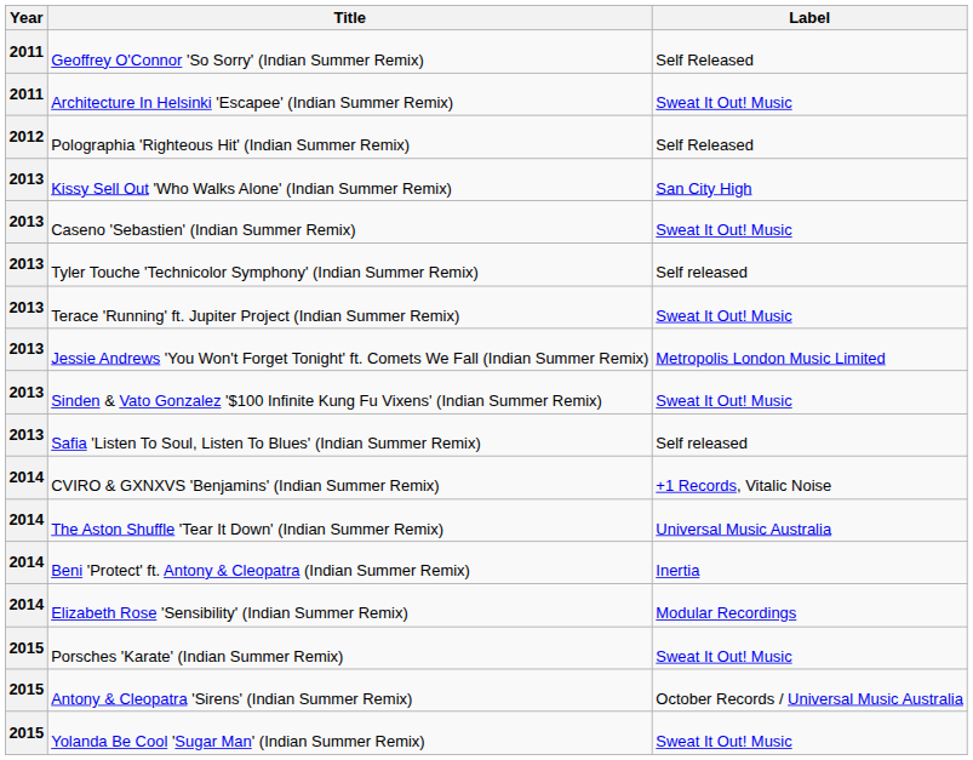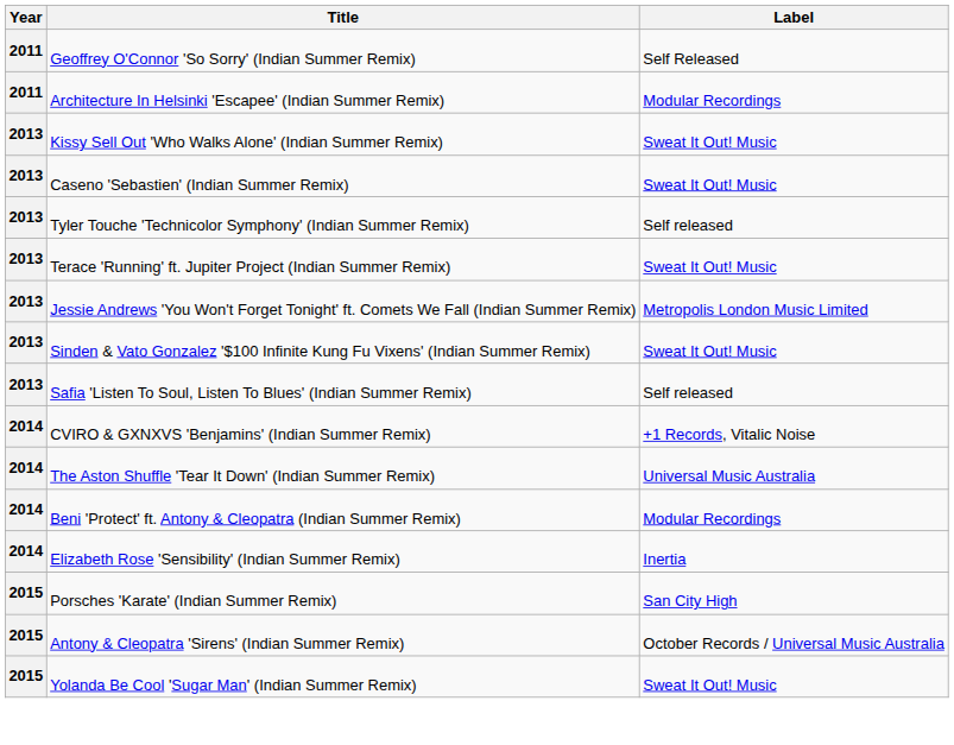Architecture In Helsinki 'Escapee' (Indian Summer Remix) | Label: Sweat It Out! Music -> Modular Recordings
- row: 2012 | Polographia 'Righteous Hit' (Indian Summer Remix) | Self Released
Kissy Sell Out 'Who Walks Alone' (Indian Summer Remix) | Label: San City High -> Sweat It Out! Music
Beni 'Protect' ft. Antony & Cleopatra (Indian Summer Remix) | Label: Inertia -> Modular Recordings
Elizabeth Rose 'Sensibility' (Indian Summer Remix) | Label: Modular Recordings -> Inertia
Porsches 'Karate' (Indian Summer Remix) | Label: Sweat It Out! Music -> San City High
